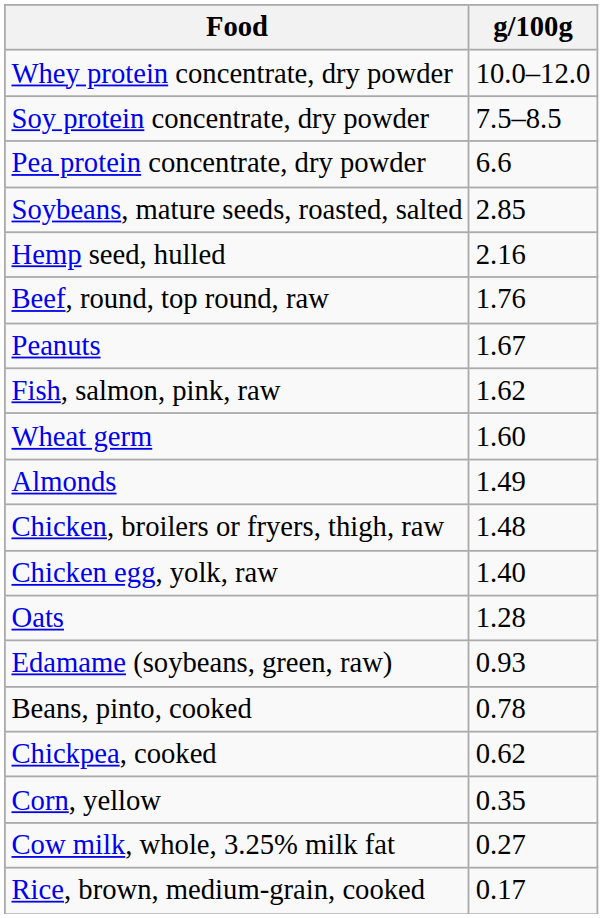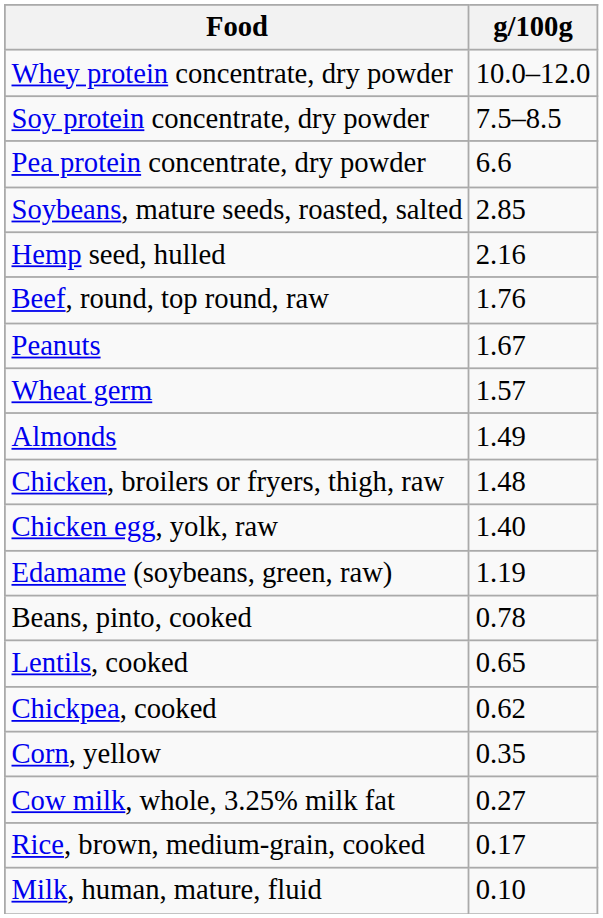- row: Fish, salmon, pink, raw | 1.62
Wheat germ | g/100g: 1.60 -> 1.57
- row: Oats | 1.28
Edamame (soybeans, green, raw) | g/100g: 0.93 -> 1.19
+ row: Lentils, cooked | 0.65
+ row: Milk, human, mature, fluid | 0.10
